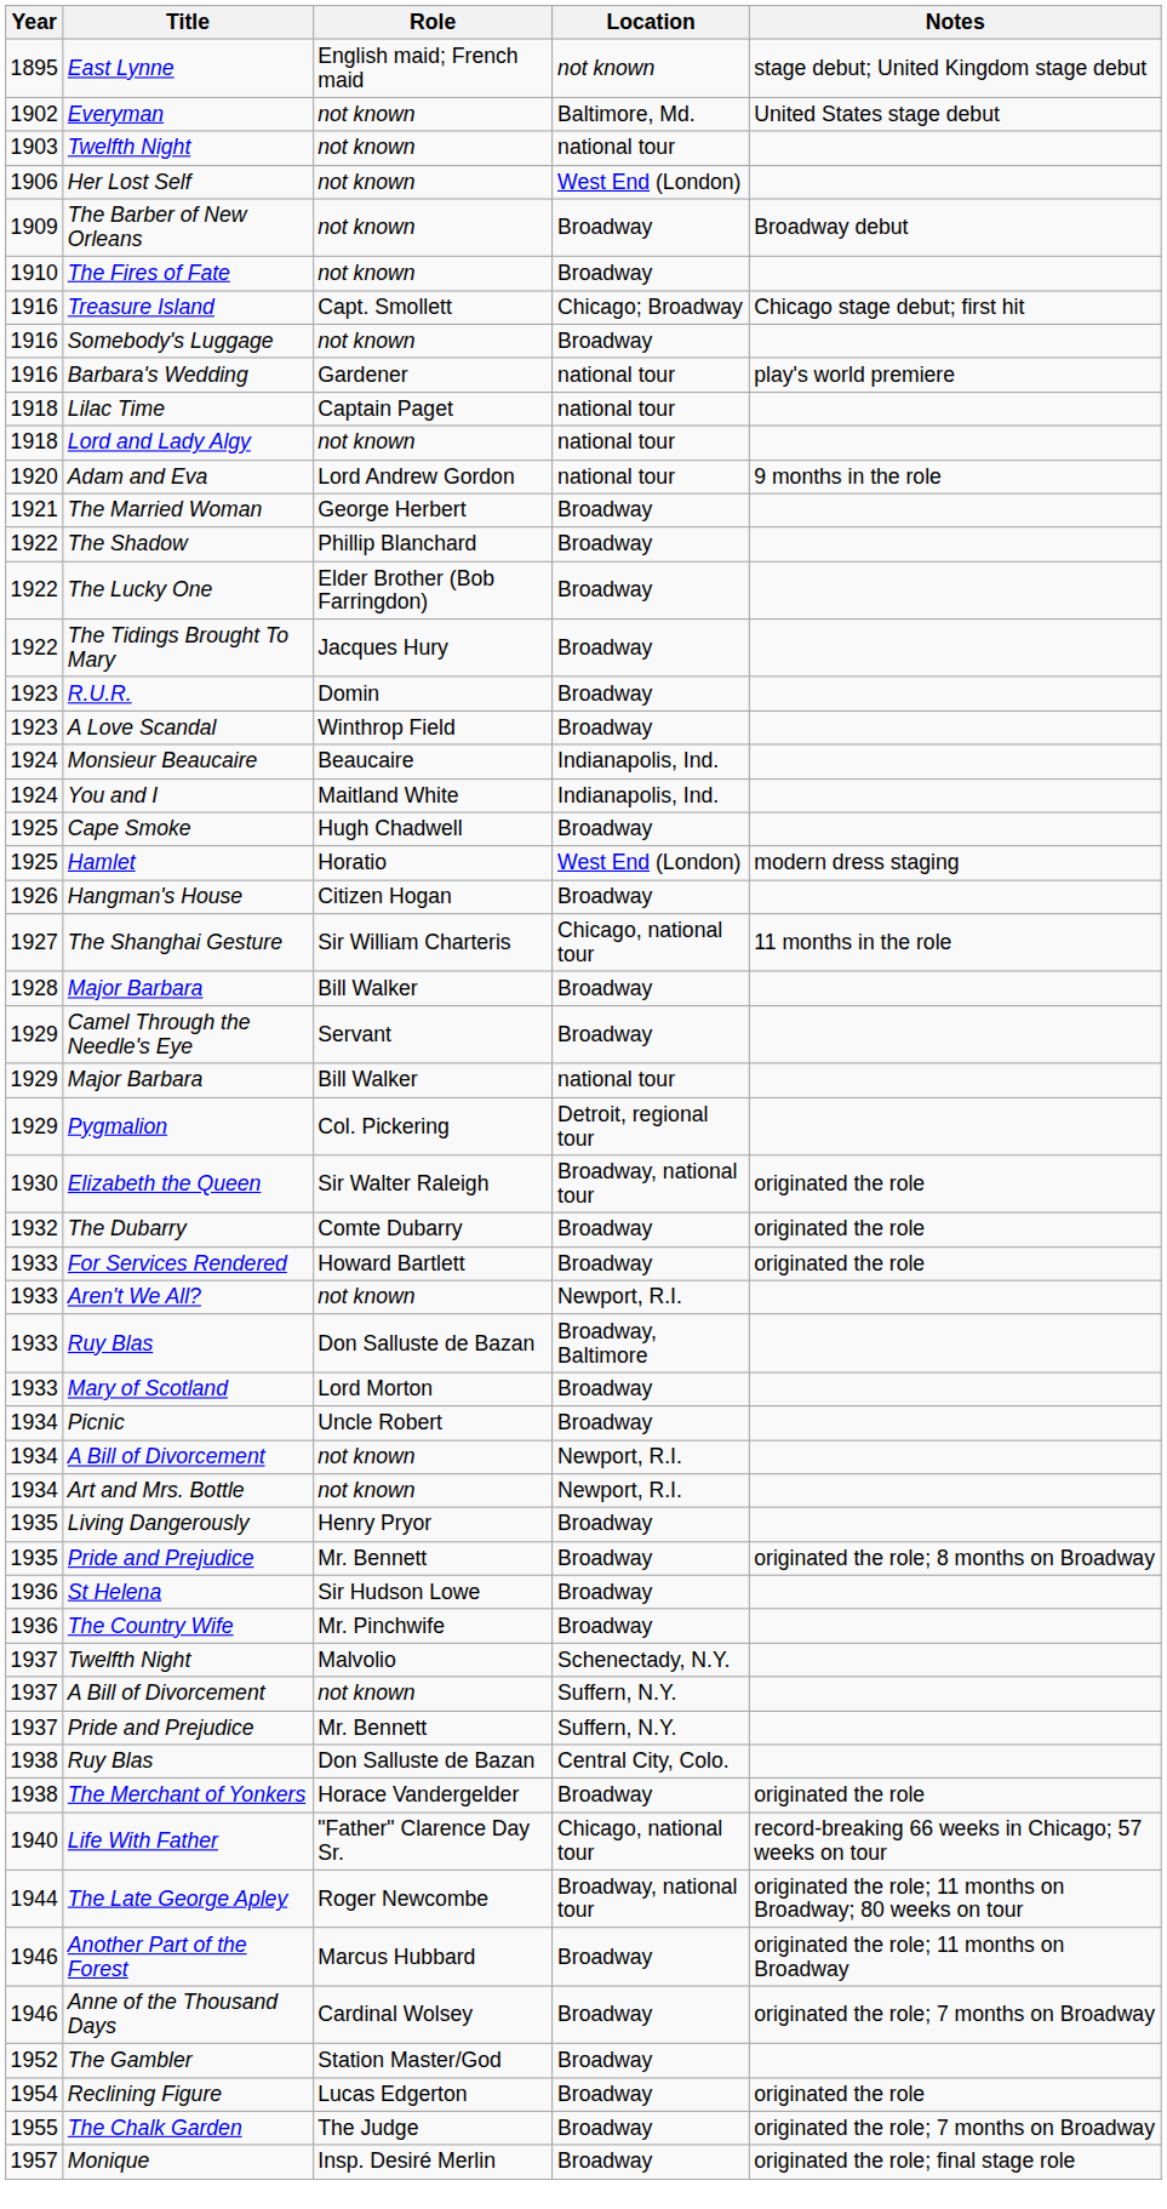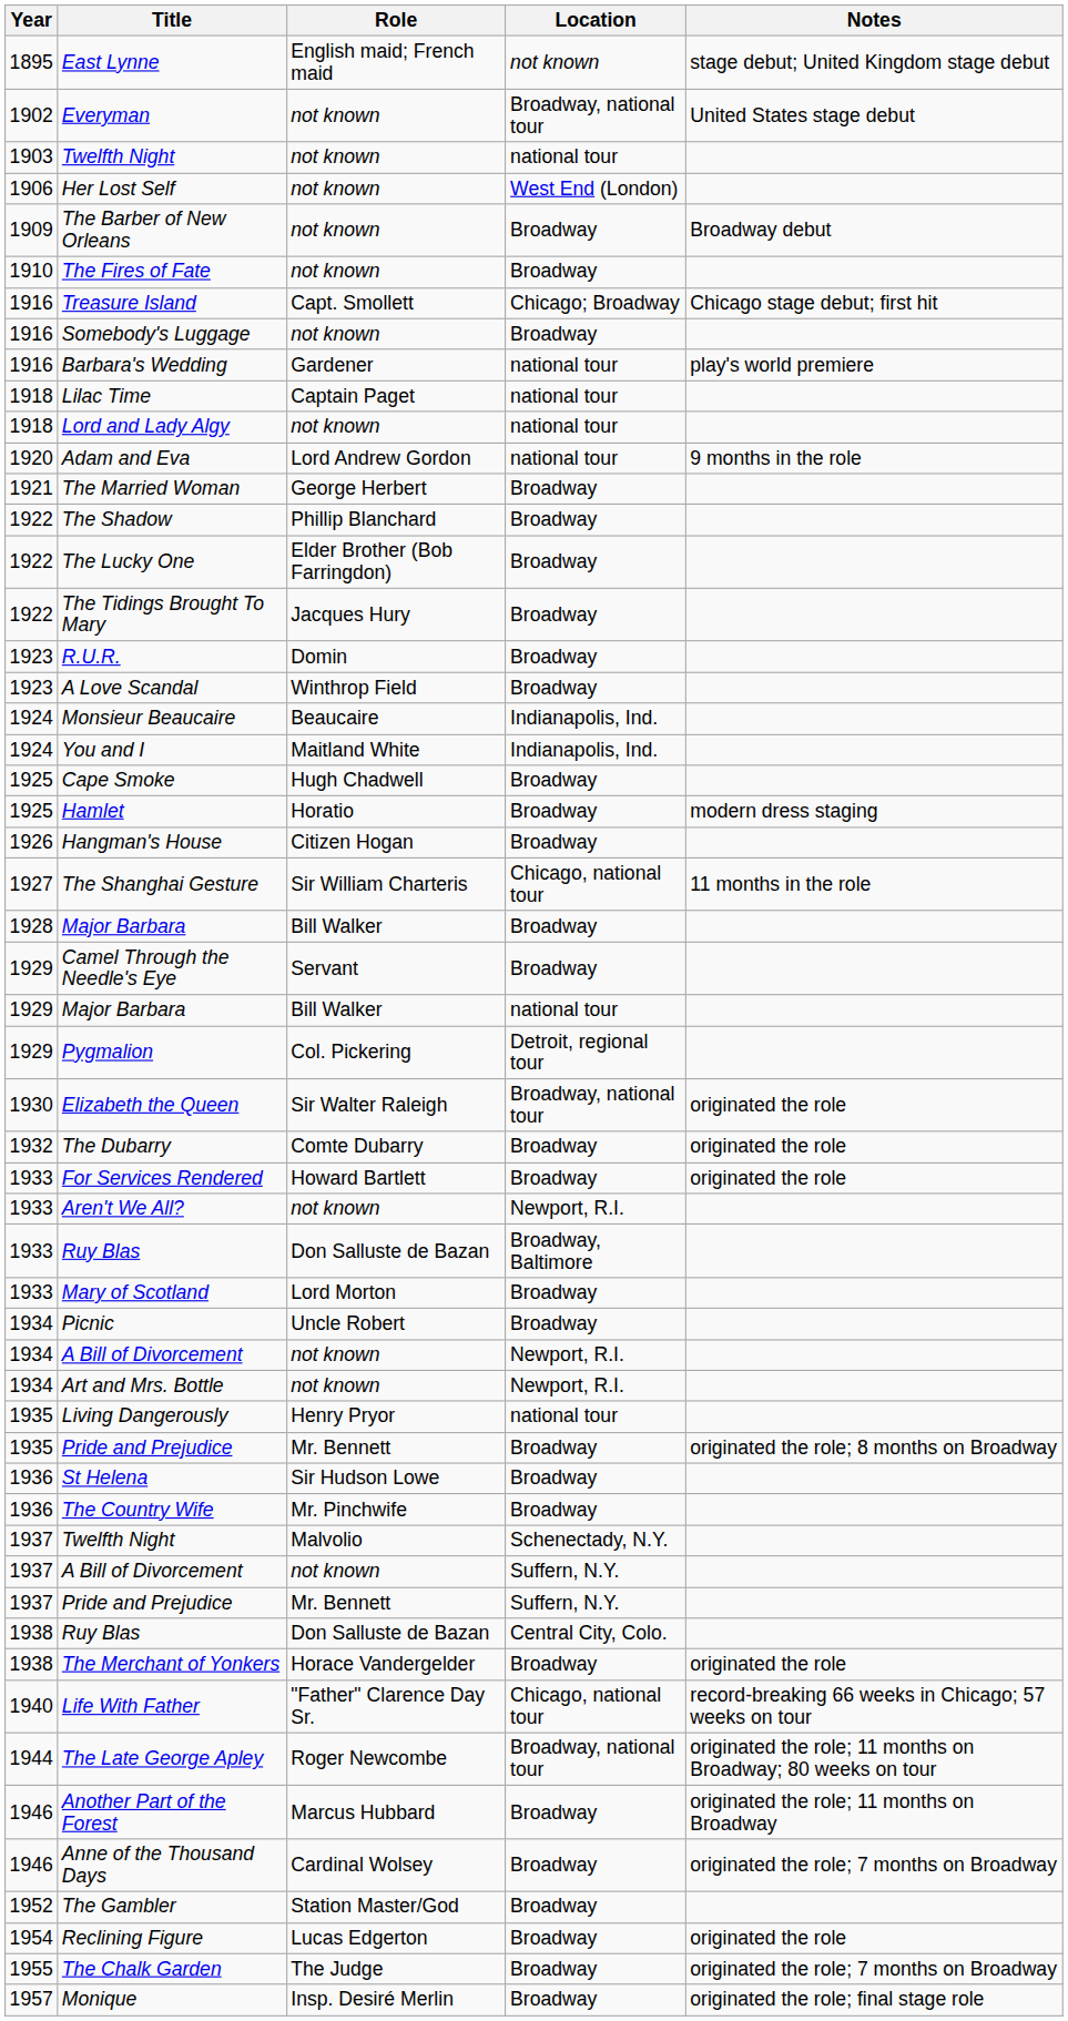Everyman | Location: Baltimore, Md. -> Broadway, national tour
Hamlet | Location: West End (London) -> Broadway
Living Dangerously | Location: Broadway -> national tour
